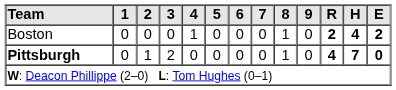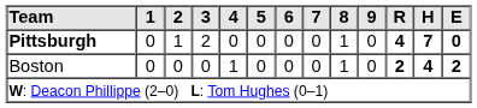rows swapped: Pittsburgh <-> Boston
